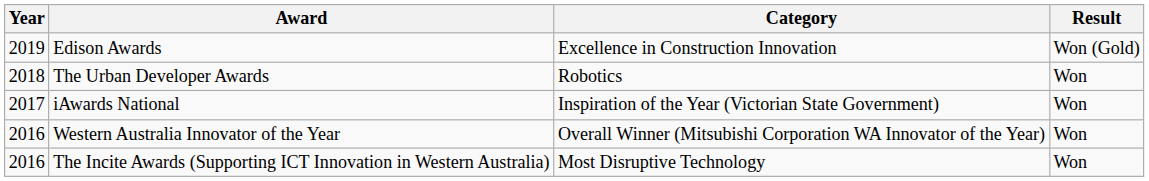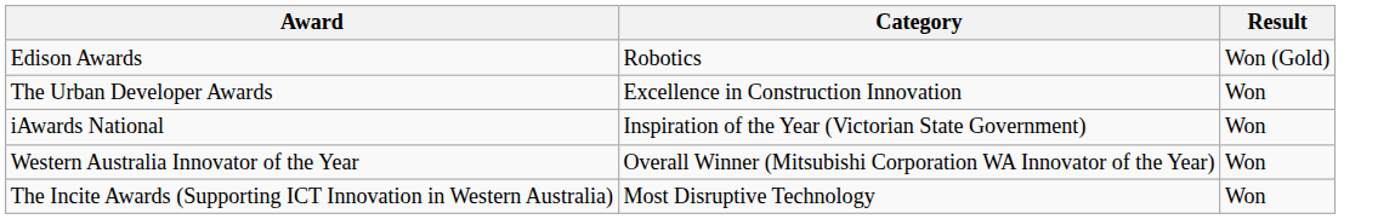- column: Year | 2019 | 2018 | 2017 | 2016 | 2016
Edison Awards | Category: Excellence in Construction Innovation -> Robotics
The Urban Developer Awards | Category: Robotics -> Excellence in Construction Innovation
